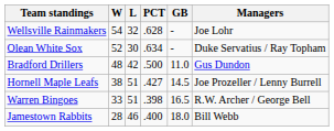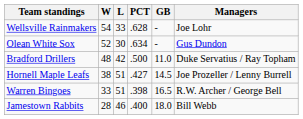Wellsville Rainmakers | L: 32 -> 33
Olean White Sox | Managers: Duke Servatius / Ray Topham -> Gus Dundon
Bradford Drillers | Managers: Gus Dundon -> Duke Servatius / Ray Topham
